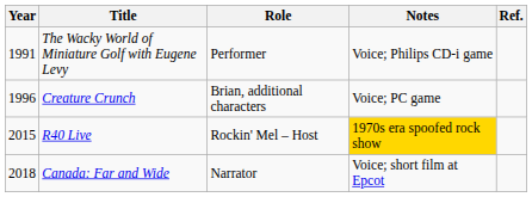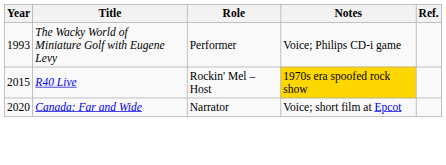The Wacky World of Miniature Golf with Eugene Levy | Year: 1991 -> 1993
- row: 1996 | Creature Crunch | Brian, additional characters | Voice; PC game
Canada: Far and Wide | Year: 2018 -> 2020
